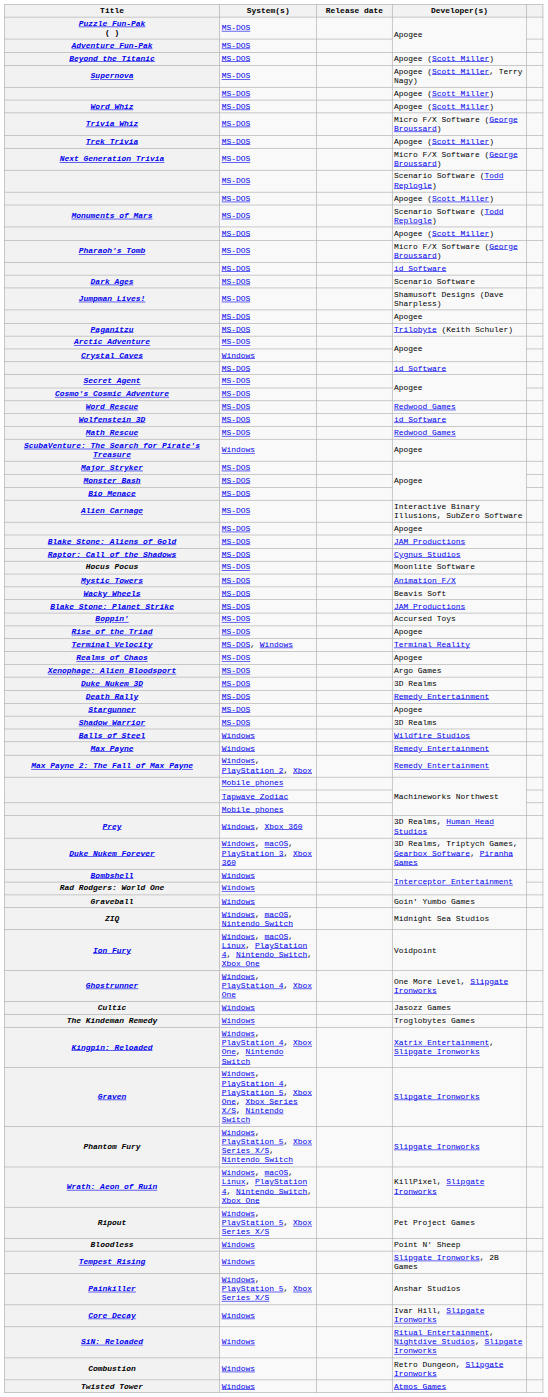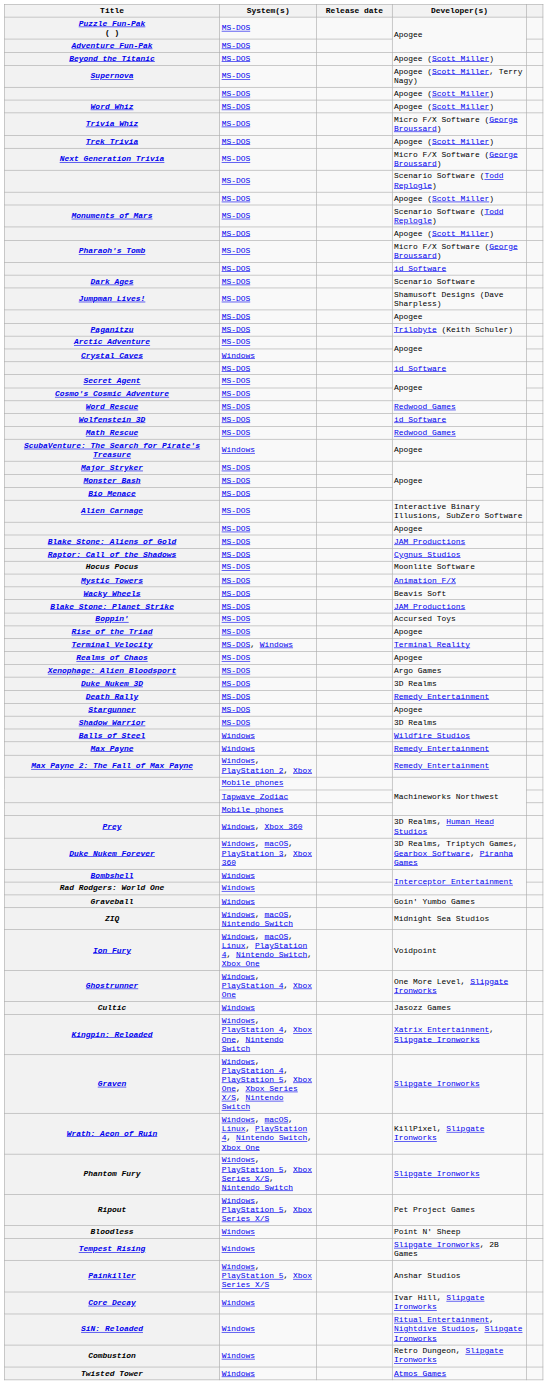- row: The Kindeman Remedy | Windows | Troglobytes Games
rows swapped: Wrath: Aeon of Ruin <-> Phantom Fury
